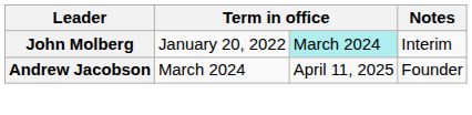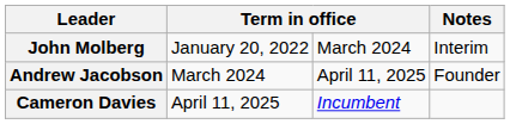John Molberg | column 3: paleturquoise background -> no background
+ row: Cameron Davies | April 11, 2025 | Incumbent
